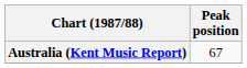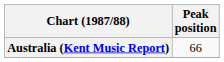Australia (Kent Music Report) | Peak position: 67 -> 66
